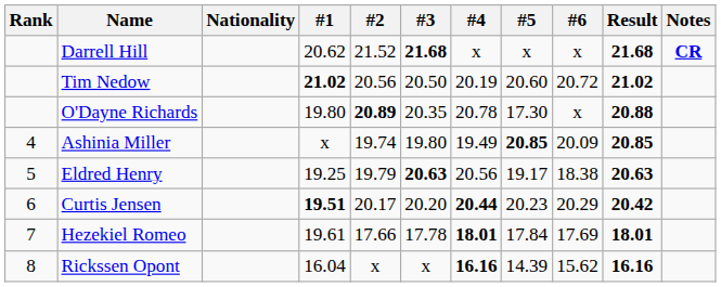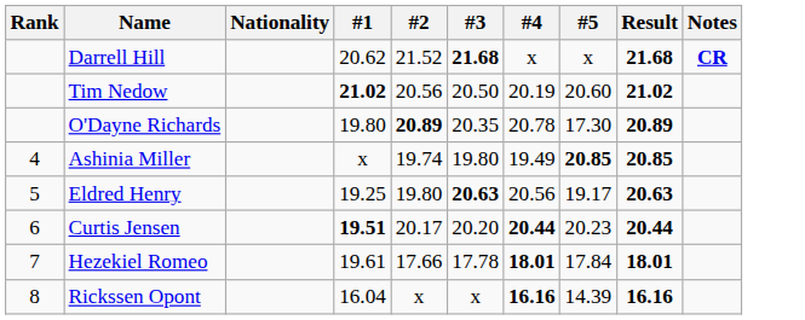- column: #6 | x | 20.72 | x | 20.09 | 18.38 | 20.29 | 17.69 | 15.62
O'Dayne Richards | Result: 20.88 -> 20.89
Eldred Henry | #2: 19.79 -> 19.80
Curtis Jensen | Result: 20.42 -> 20.44
